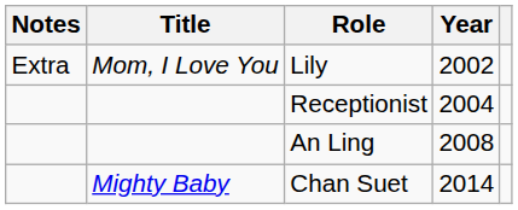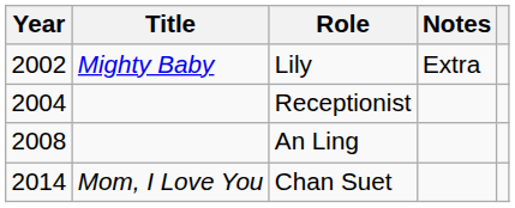columns swapped: Year <-> Notes
Lily | Title: Mom, I Love You -> Mighty Baby
Chan Suet | Title: Mighty Baby -> Mom, I Love You
